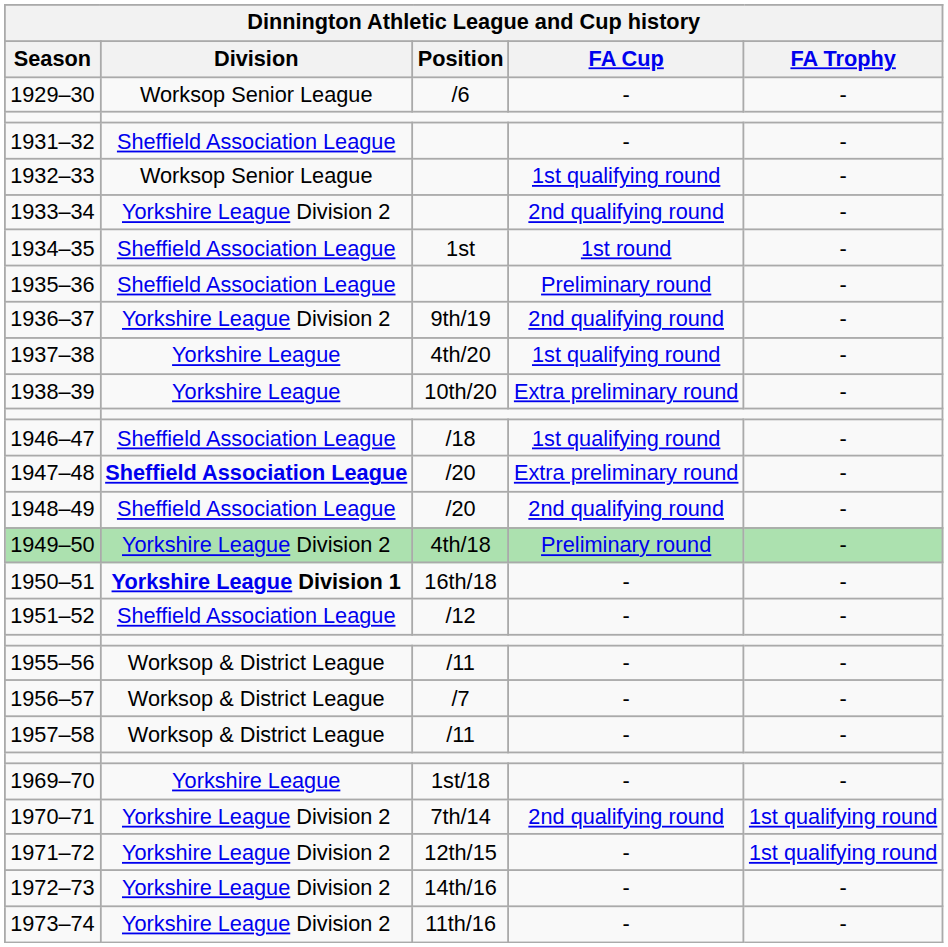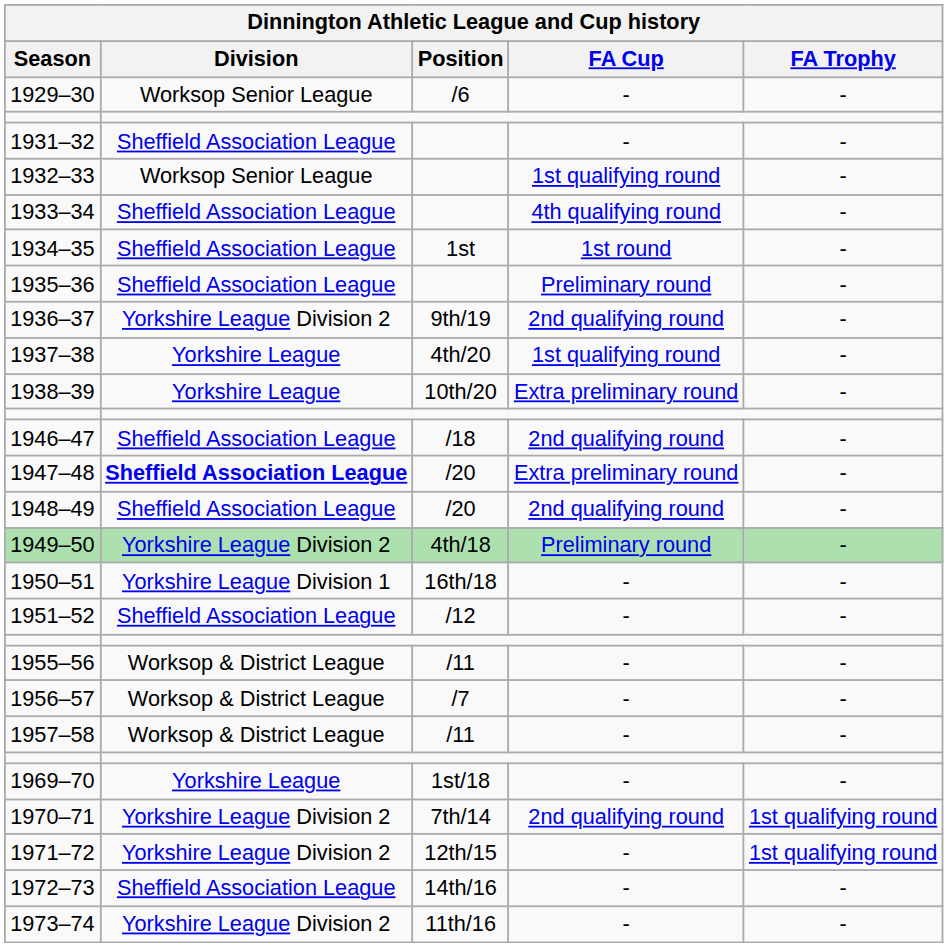1933–34 | Division: Yorkshire League Division 2 -> Sheffield Association League
1933–34 | FA Cup: 2nd qualifying round -> 4th qualifying round
1946–47 | FA Cup: 1st qualifying round -> 2nd qualifying round
1950–51 | Division: bold -> normal
1972–73 | Division: Yorkshire League Division 2 -> Sheffield Association League
